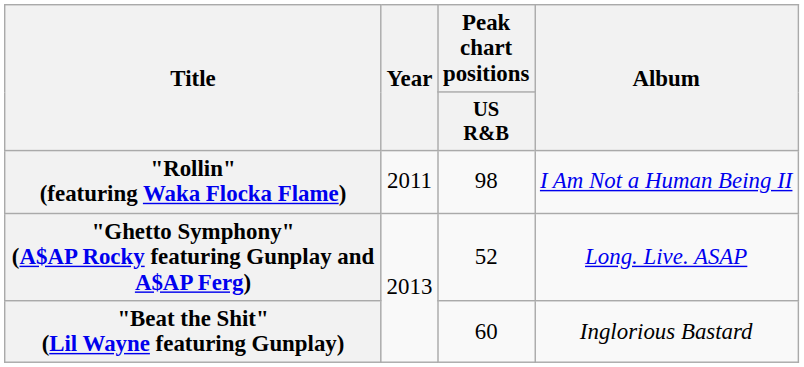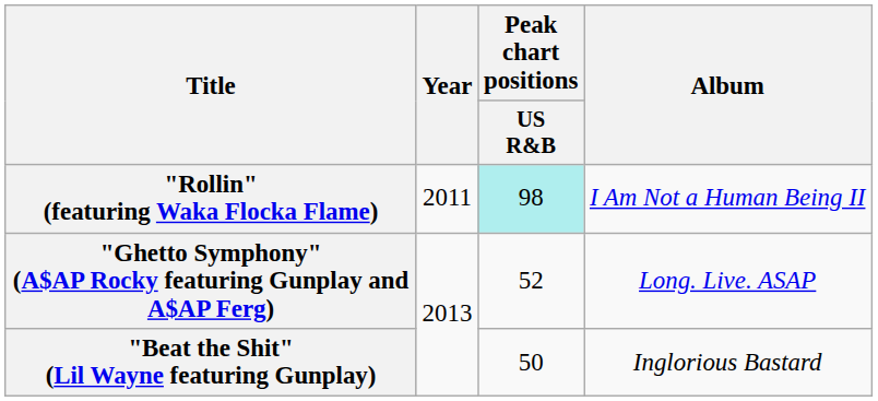"Rollin" (featuring Waka Flocka Flame) | Peak chart positions / US R&B: no background -> paleturquoise background
"Beat the Shit" (Lil Wayne featuring Gunplay) | Peak chart positions / US R&B: 60 -> 50
